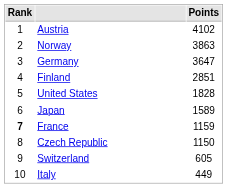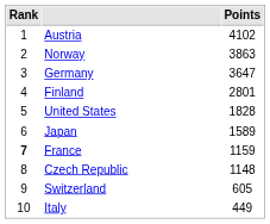Finland | Points: 2851 -> 2801
Czech Republic | Points: 1150 -> 1148
